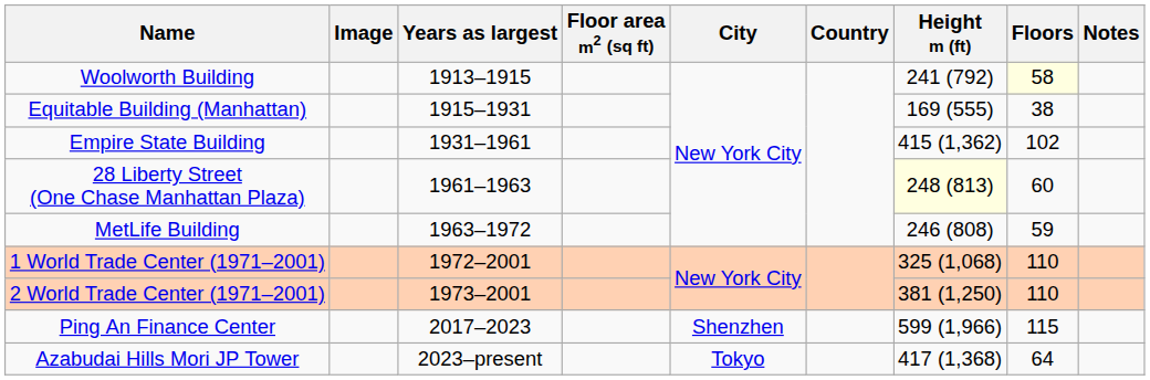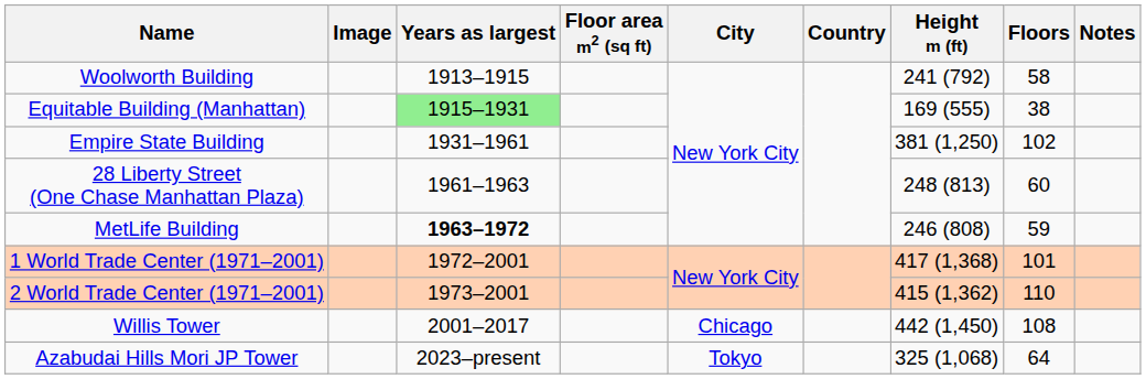Woolworth Building | Floors: lightyellow background -> no background
Equitable Building (Manhattan) | Years as largest: no background -> lightgreen background
Empire State Building | Height m (ft): 415 (1,362) -> 381 (1,250)
28 Liberty Street (One Chase Manhattan Plaza) | Height m (ft): lightyellow background -> no background
MetLife Building | Years as largest: normal -> bold
1 World Trade Center (1971–2001) | Height m (ft): 325 (1,068) -> 417 (1,368)
1 World Trade Center (1971–2001) | Floors: 110 -> 101
2 World Trade Center (1971–2001) | Height m (ft): 381 (1,250) -> 415 (1,362)
+ row: Willis Tower | 2001–2017 | Chicago | 442 (1,450) | 108
- row: Ping An Finance Center | 2017–2023 | Shenzhen | 599 (1,966) | 115
Azabudai Hills Mori JP Tower | Height m (ft): 417 (1,368) -> 325 (1,068)
